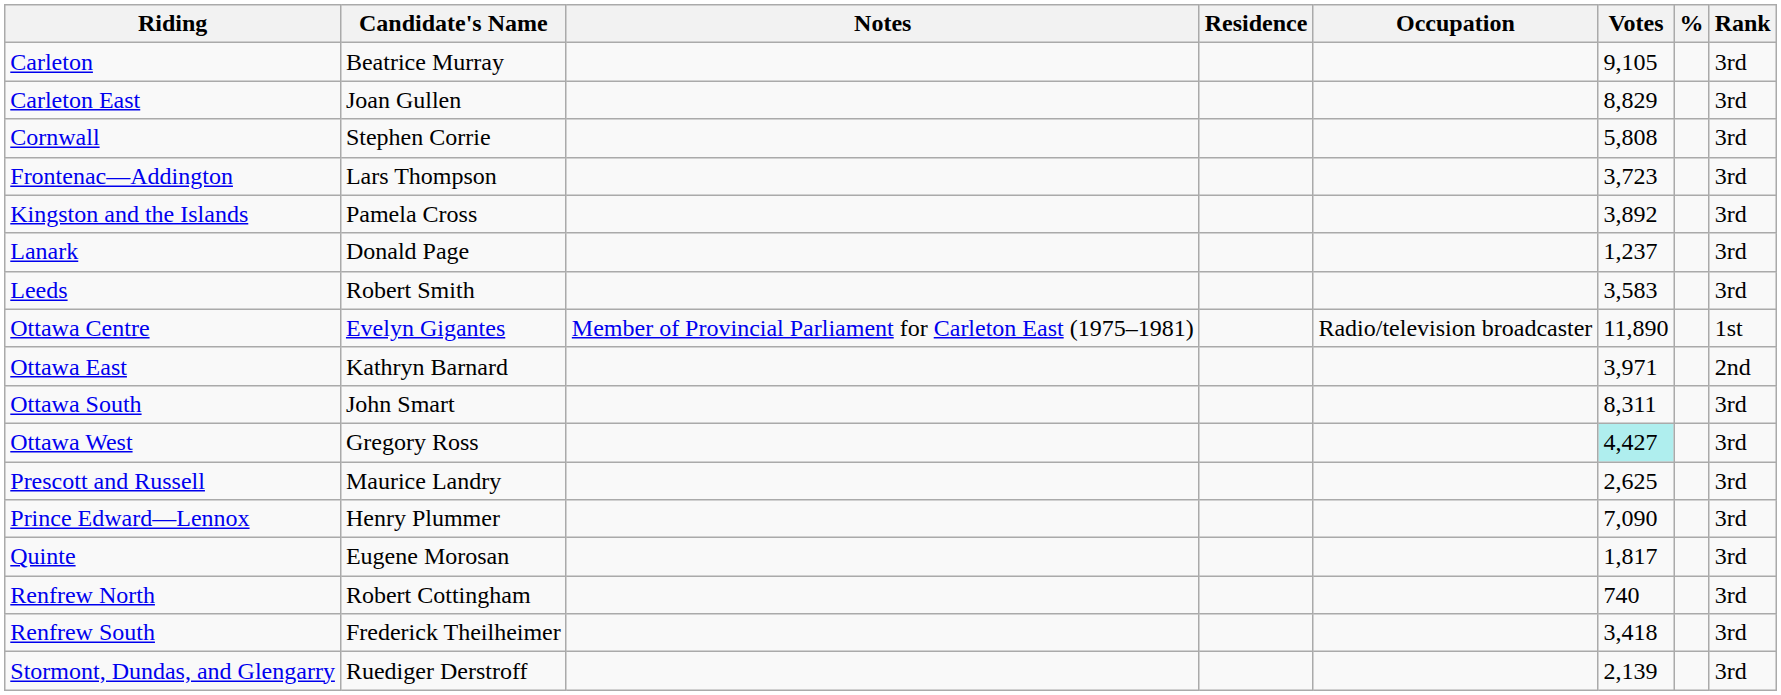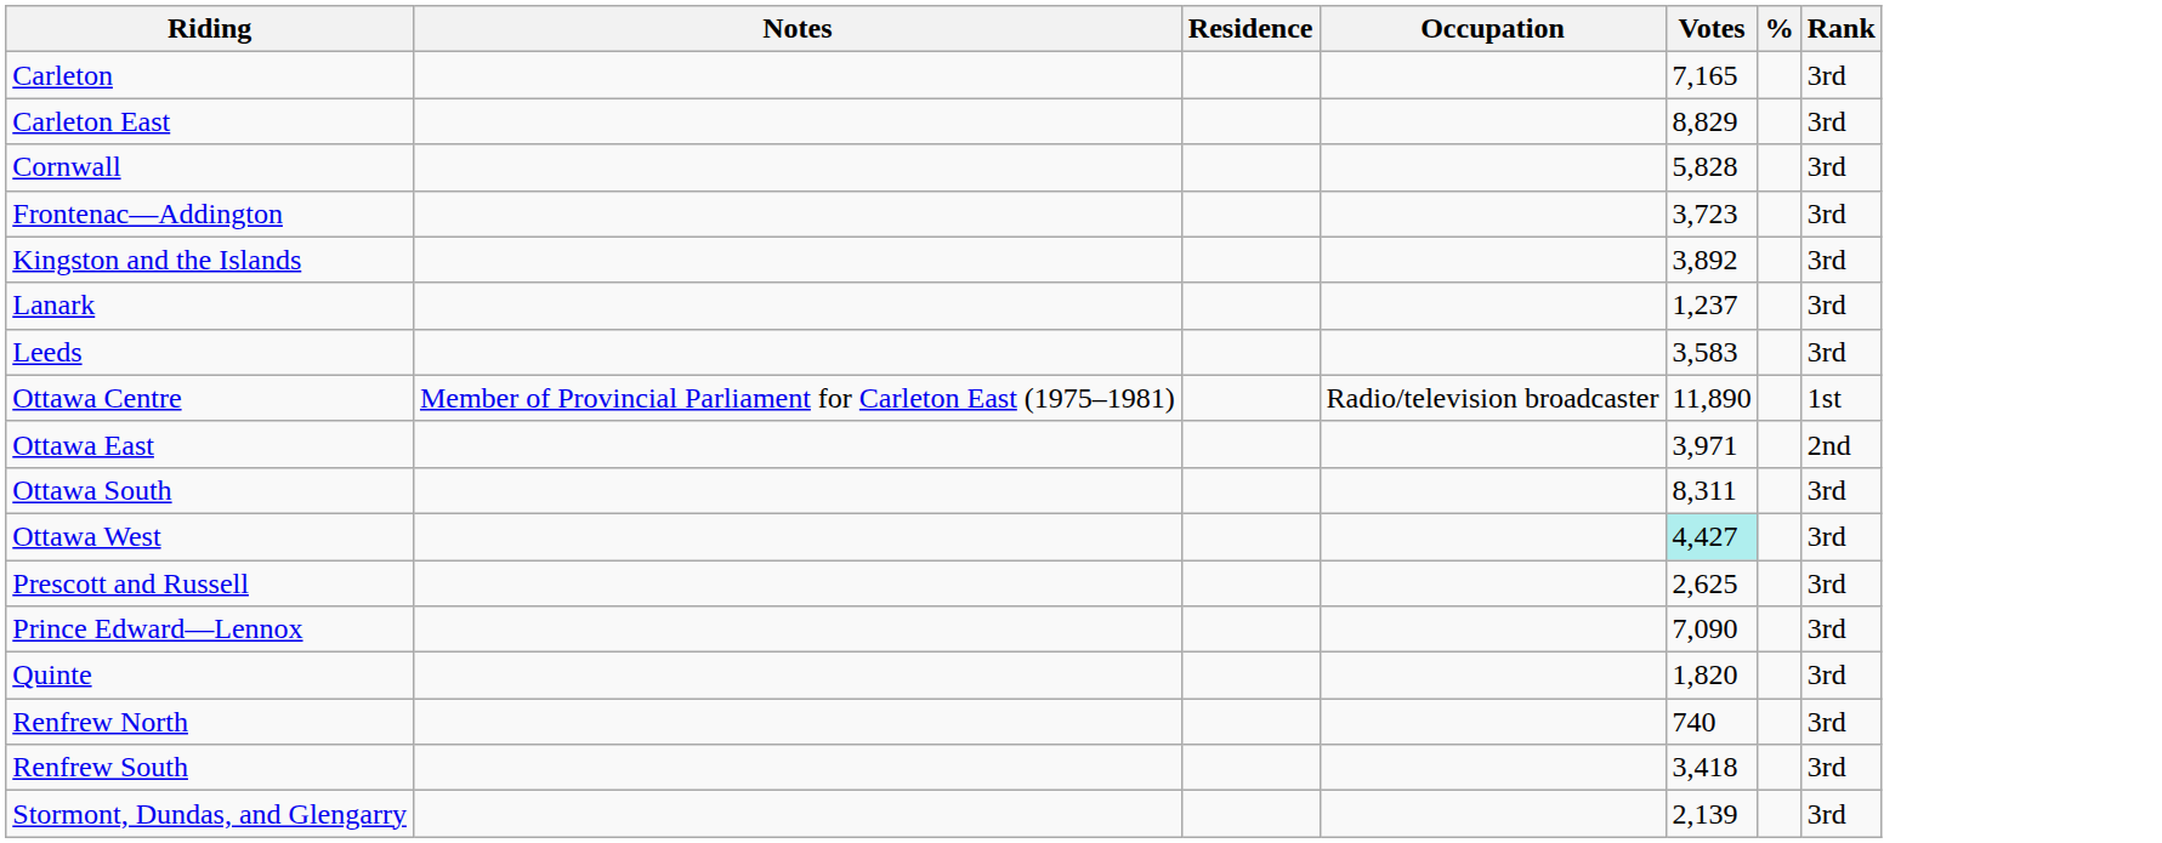- column: Candidate's Name | Beatrice Murray | Joan Gullen | Stephen Corrie | Lars Thompson | Pamela Cross | Donald Page | Robert Smith | Evelyn Gigantes | Kathryn Barnard | John Smart | Gregory Ross | Maurice Landry | Henry Plummer | Eugene Morosan | Robert Cottingham | Frederick Theilheimer | Ruediger Derstroff
Carleton | Votes: 9,105 -> 7,165
Cornwall | Votes: 5,808 -> 5,828
Quinte | Votes: 1,817 -> 1,820
